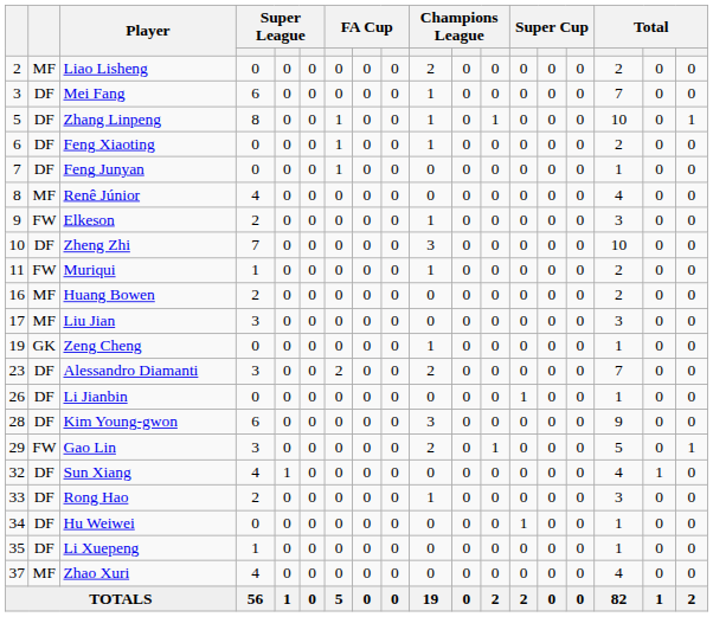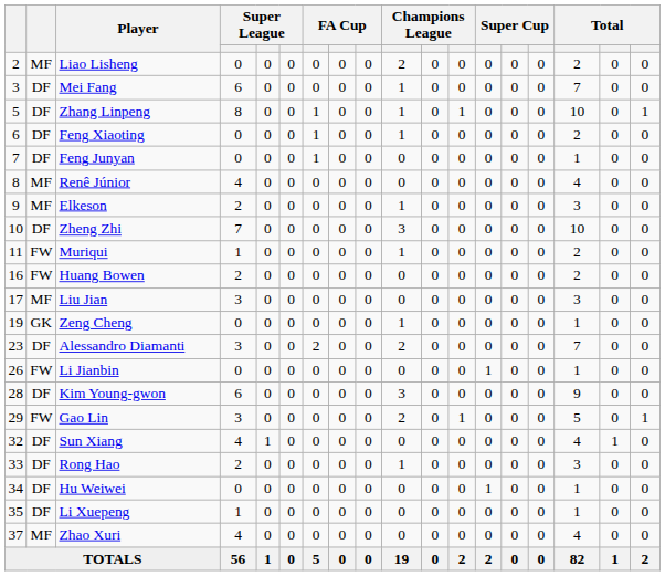Elkeson | column 2: FW -> MF
Huang Bowen | column 2: MF -> FW
Li Jianbin | column 2: DF -> FW
